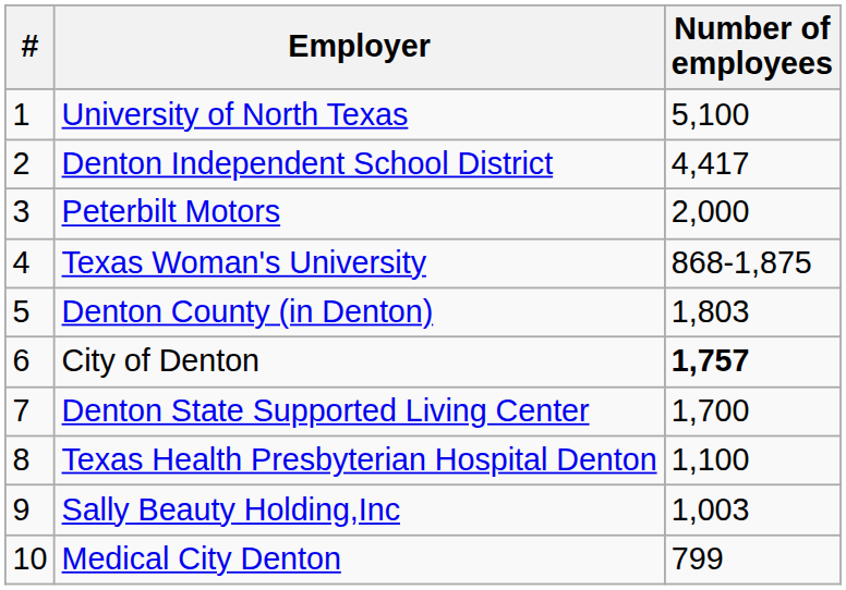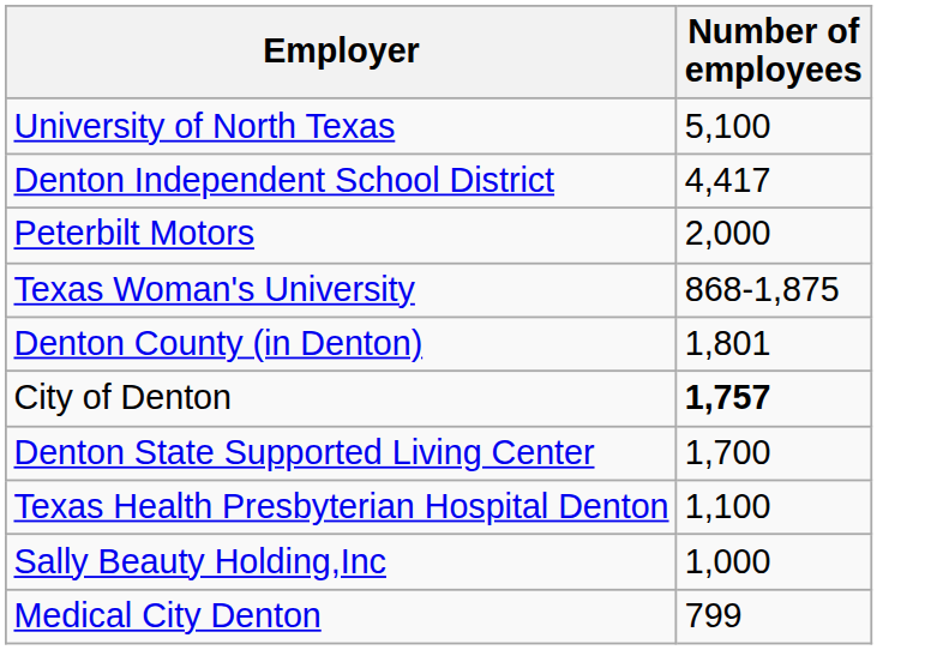- column: # | 1 | 2 | 3 | 4 | 5 | 6 | 7 | 8 | 9 | 10
Denton County (in Denton) | Number of employees: 1,803 -> 1,801
Sally Beauty Holding,Inc | Number of employees: 1,003 -> 1,000
